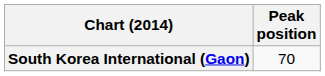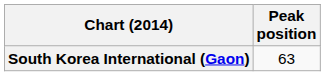South Korea International (Gaon) | Peak position: 70 -> 63
